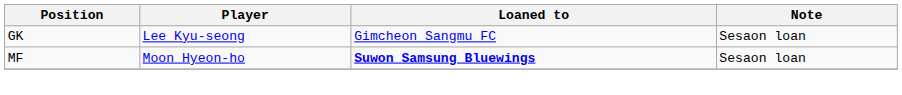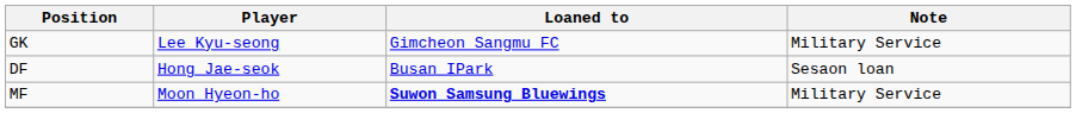GK | Note: Sesaon loan -> Military Service
+ row: DF | Hong Jae-seok | Busan IPark | Sesaon loan
MF | Note: Sesaon loan -> Military Service
